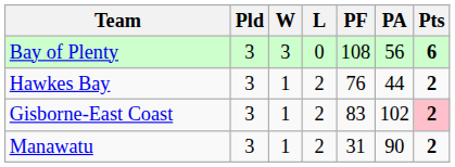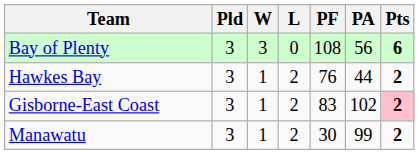Manawatu | PF: 31 -> 30
Manawatu | PA: 90 -> 99
